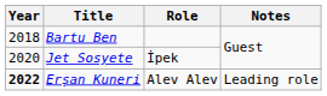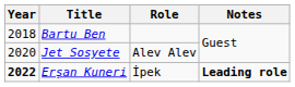Jet Sosyete | Role: İpek -> Alev Alev
Erşan Kuneri | Role: Alev Alev -> İpek
Erşan Kuneri | Notes: normal -> bold
